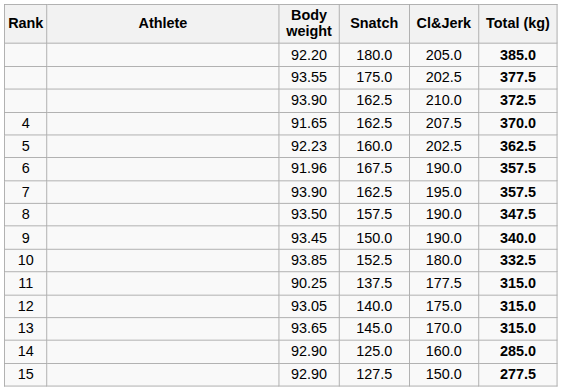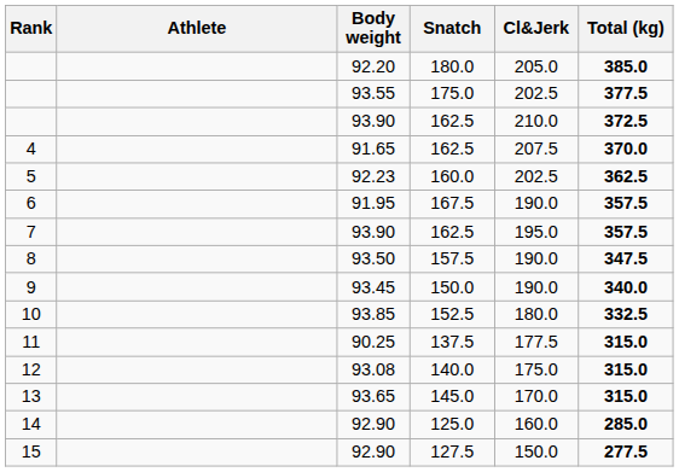6 | Body weight: 91.96 -> 91.95
12 | Body weight: 93.05 -> 93.08
